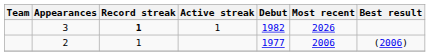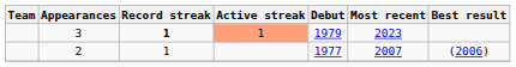3 | Active streak: no background -> lightsalmon background
3 | Debut: 1982 -> 1979
3 | Most recent: 2026 -> 2023
2 | Most recent: 2006 -> 2007
